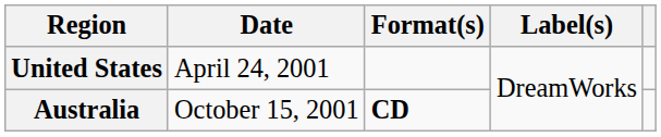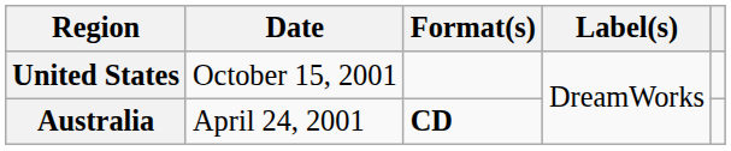United States | Date: April 24, 2001 -> October 15, 2001
Australia | Date: October 15, 2001 -> April 24, 2001
